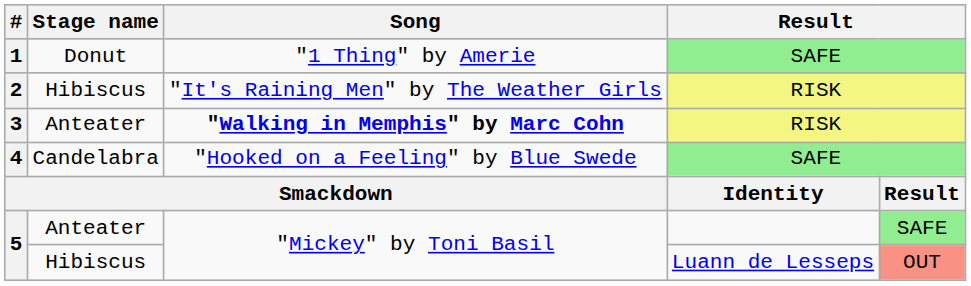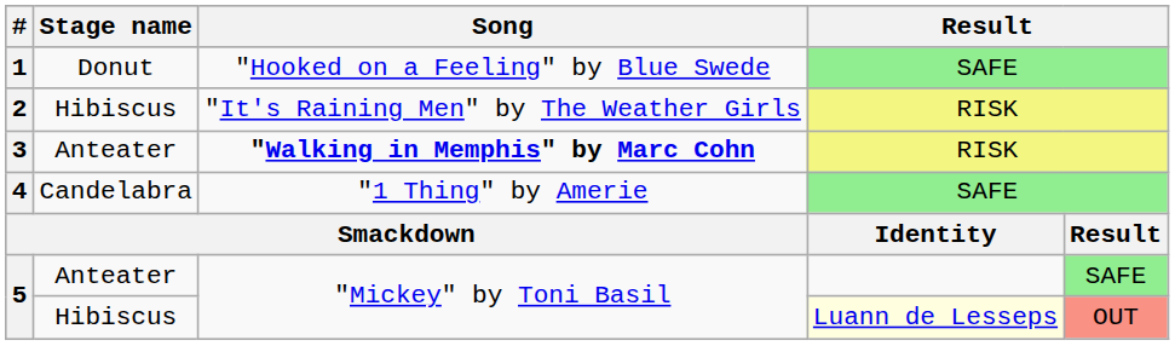1 | Song: "1 Thing" by Amerie -> "Hooked on a Feeling" by Blue Swede
4 | Song: "Hooked on a Feeling" by Blue Swede -> "1 Thing" by Amerie
5 / Hibiscus | column 4: no background -> lightyellow background
